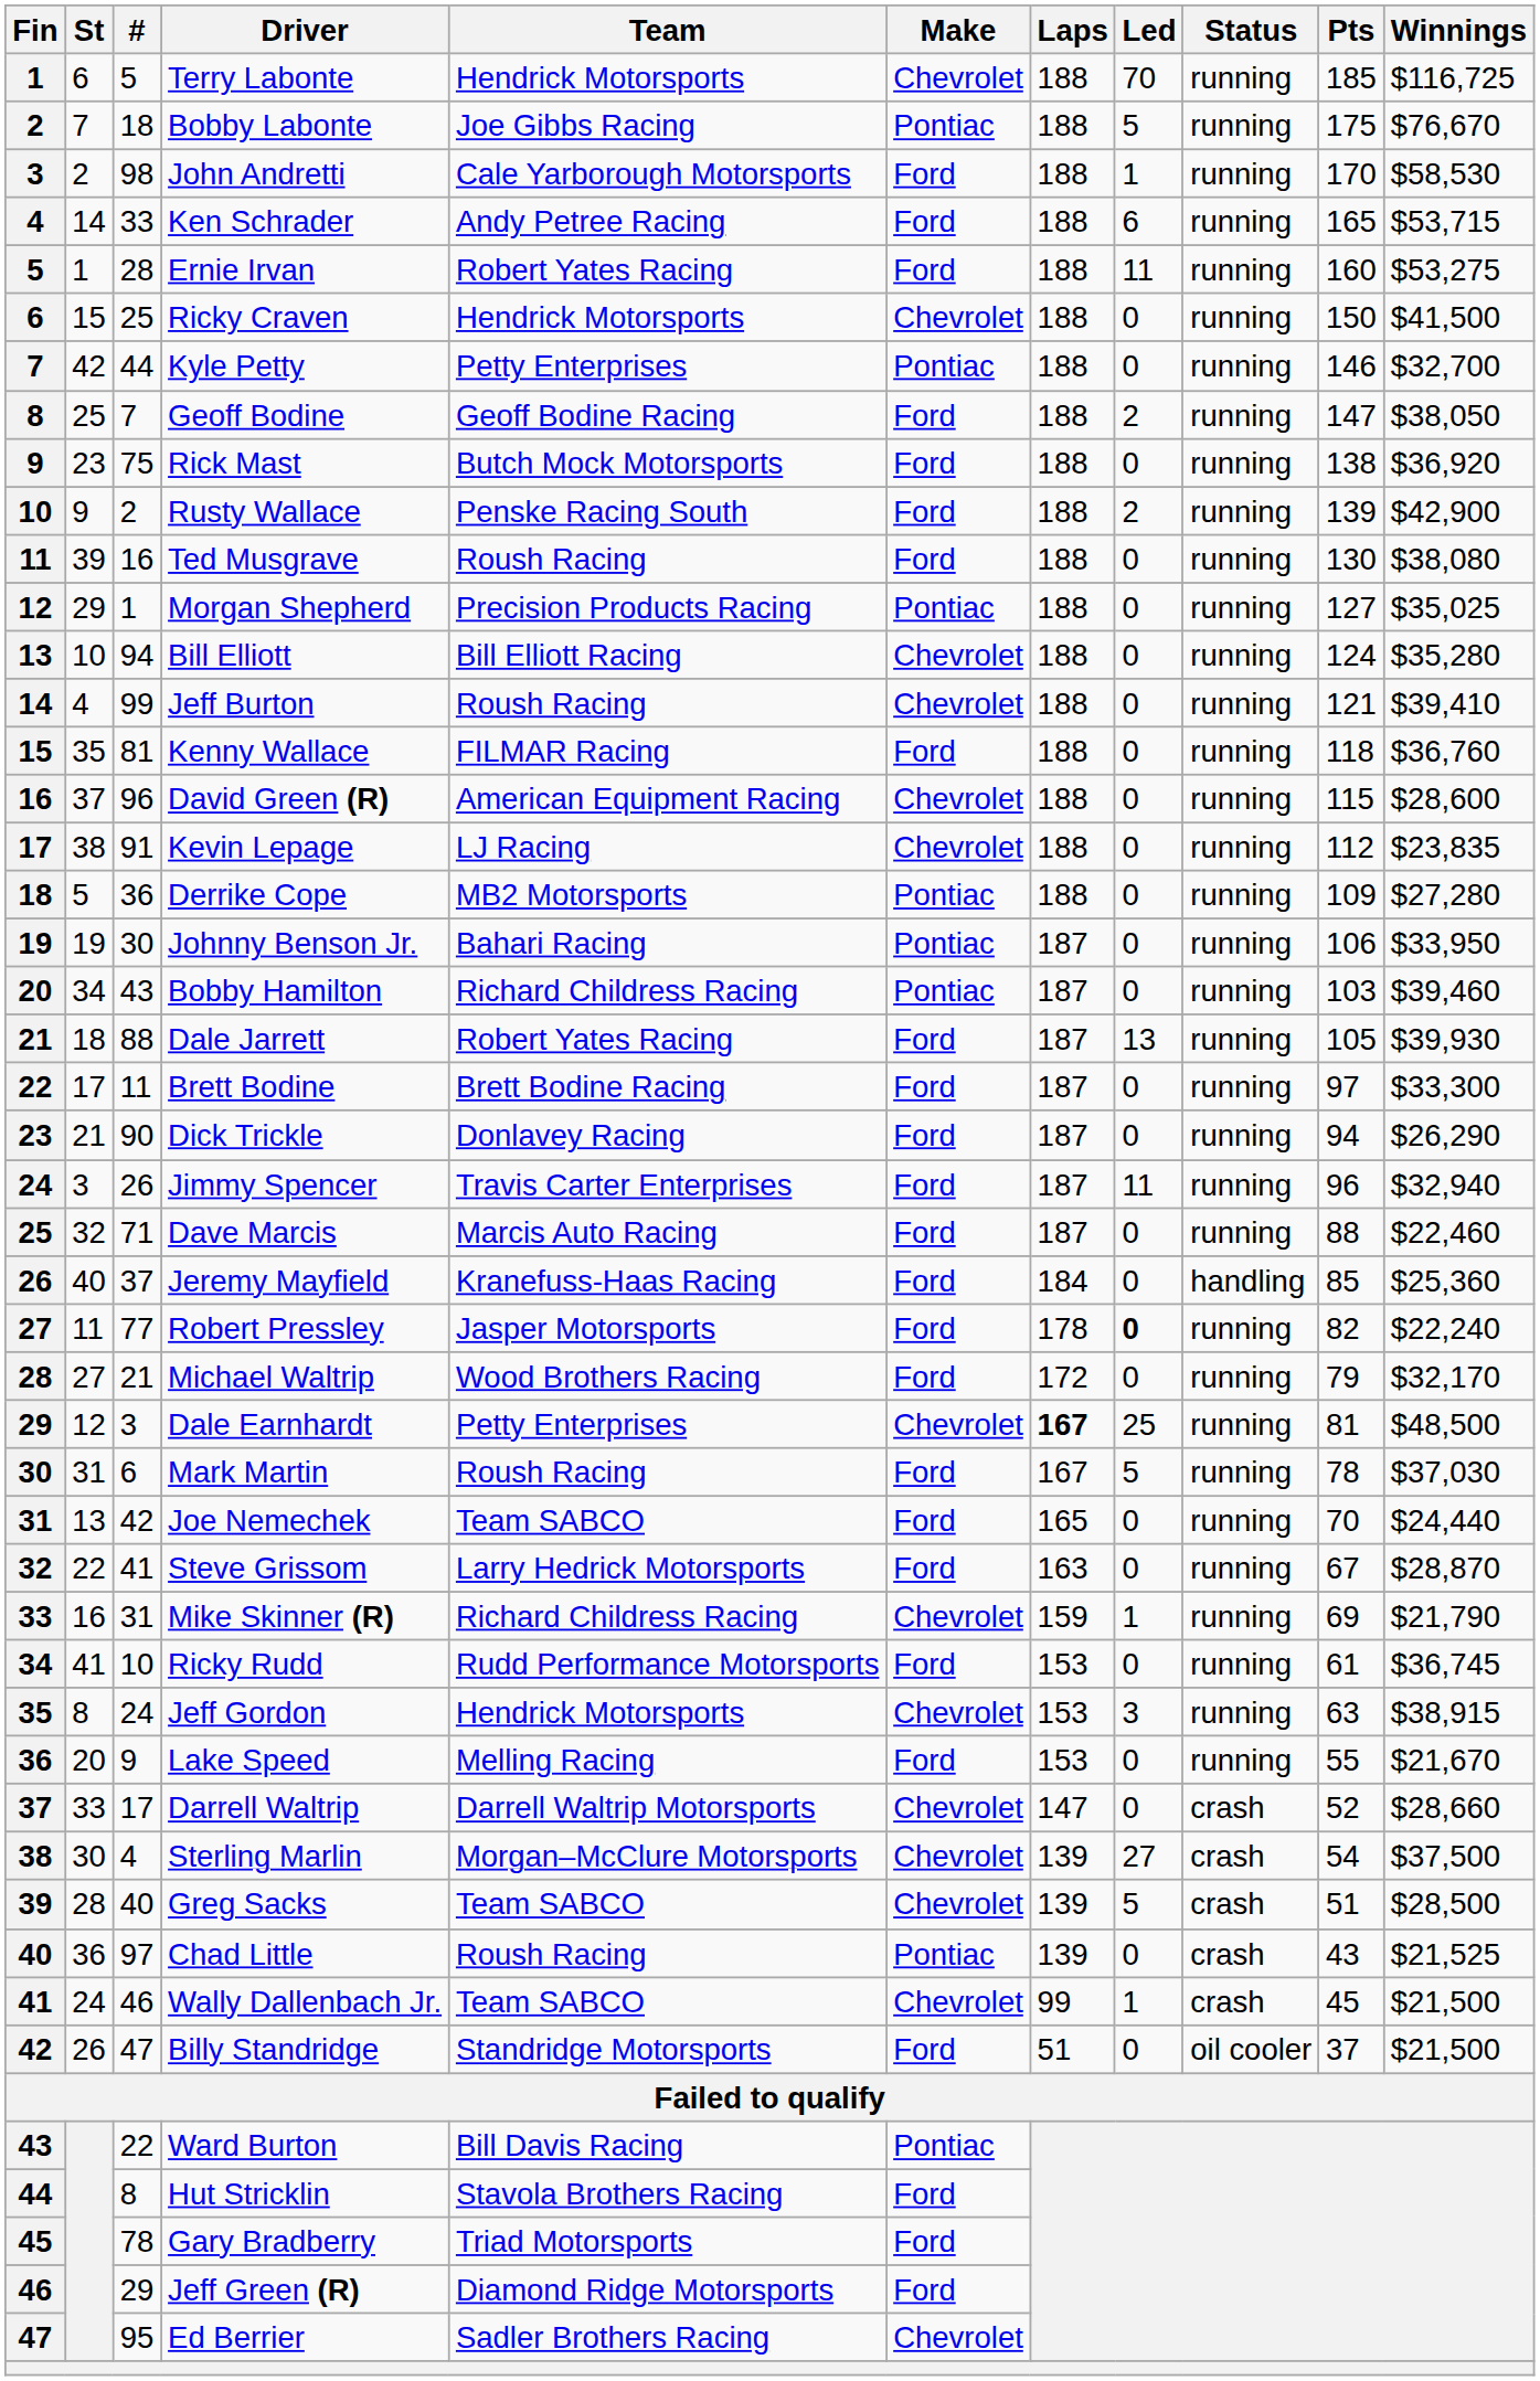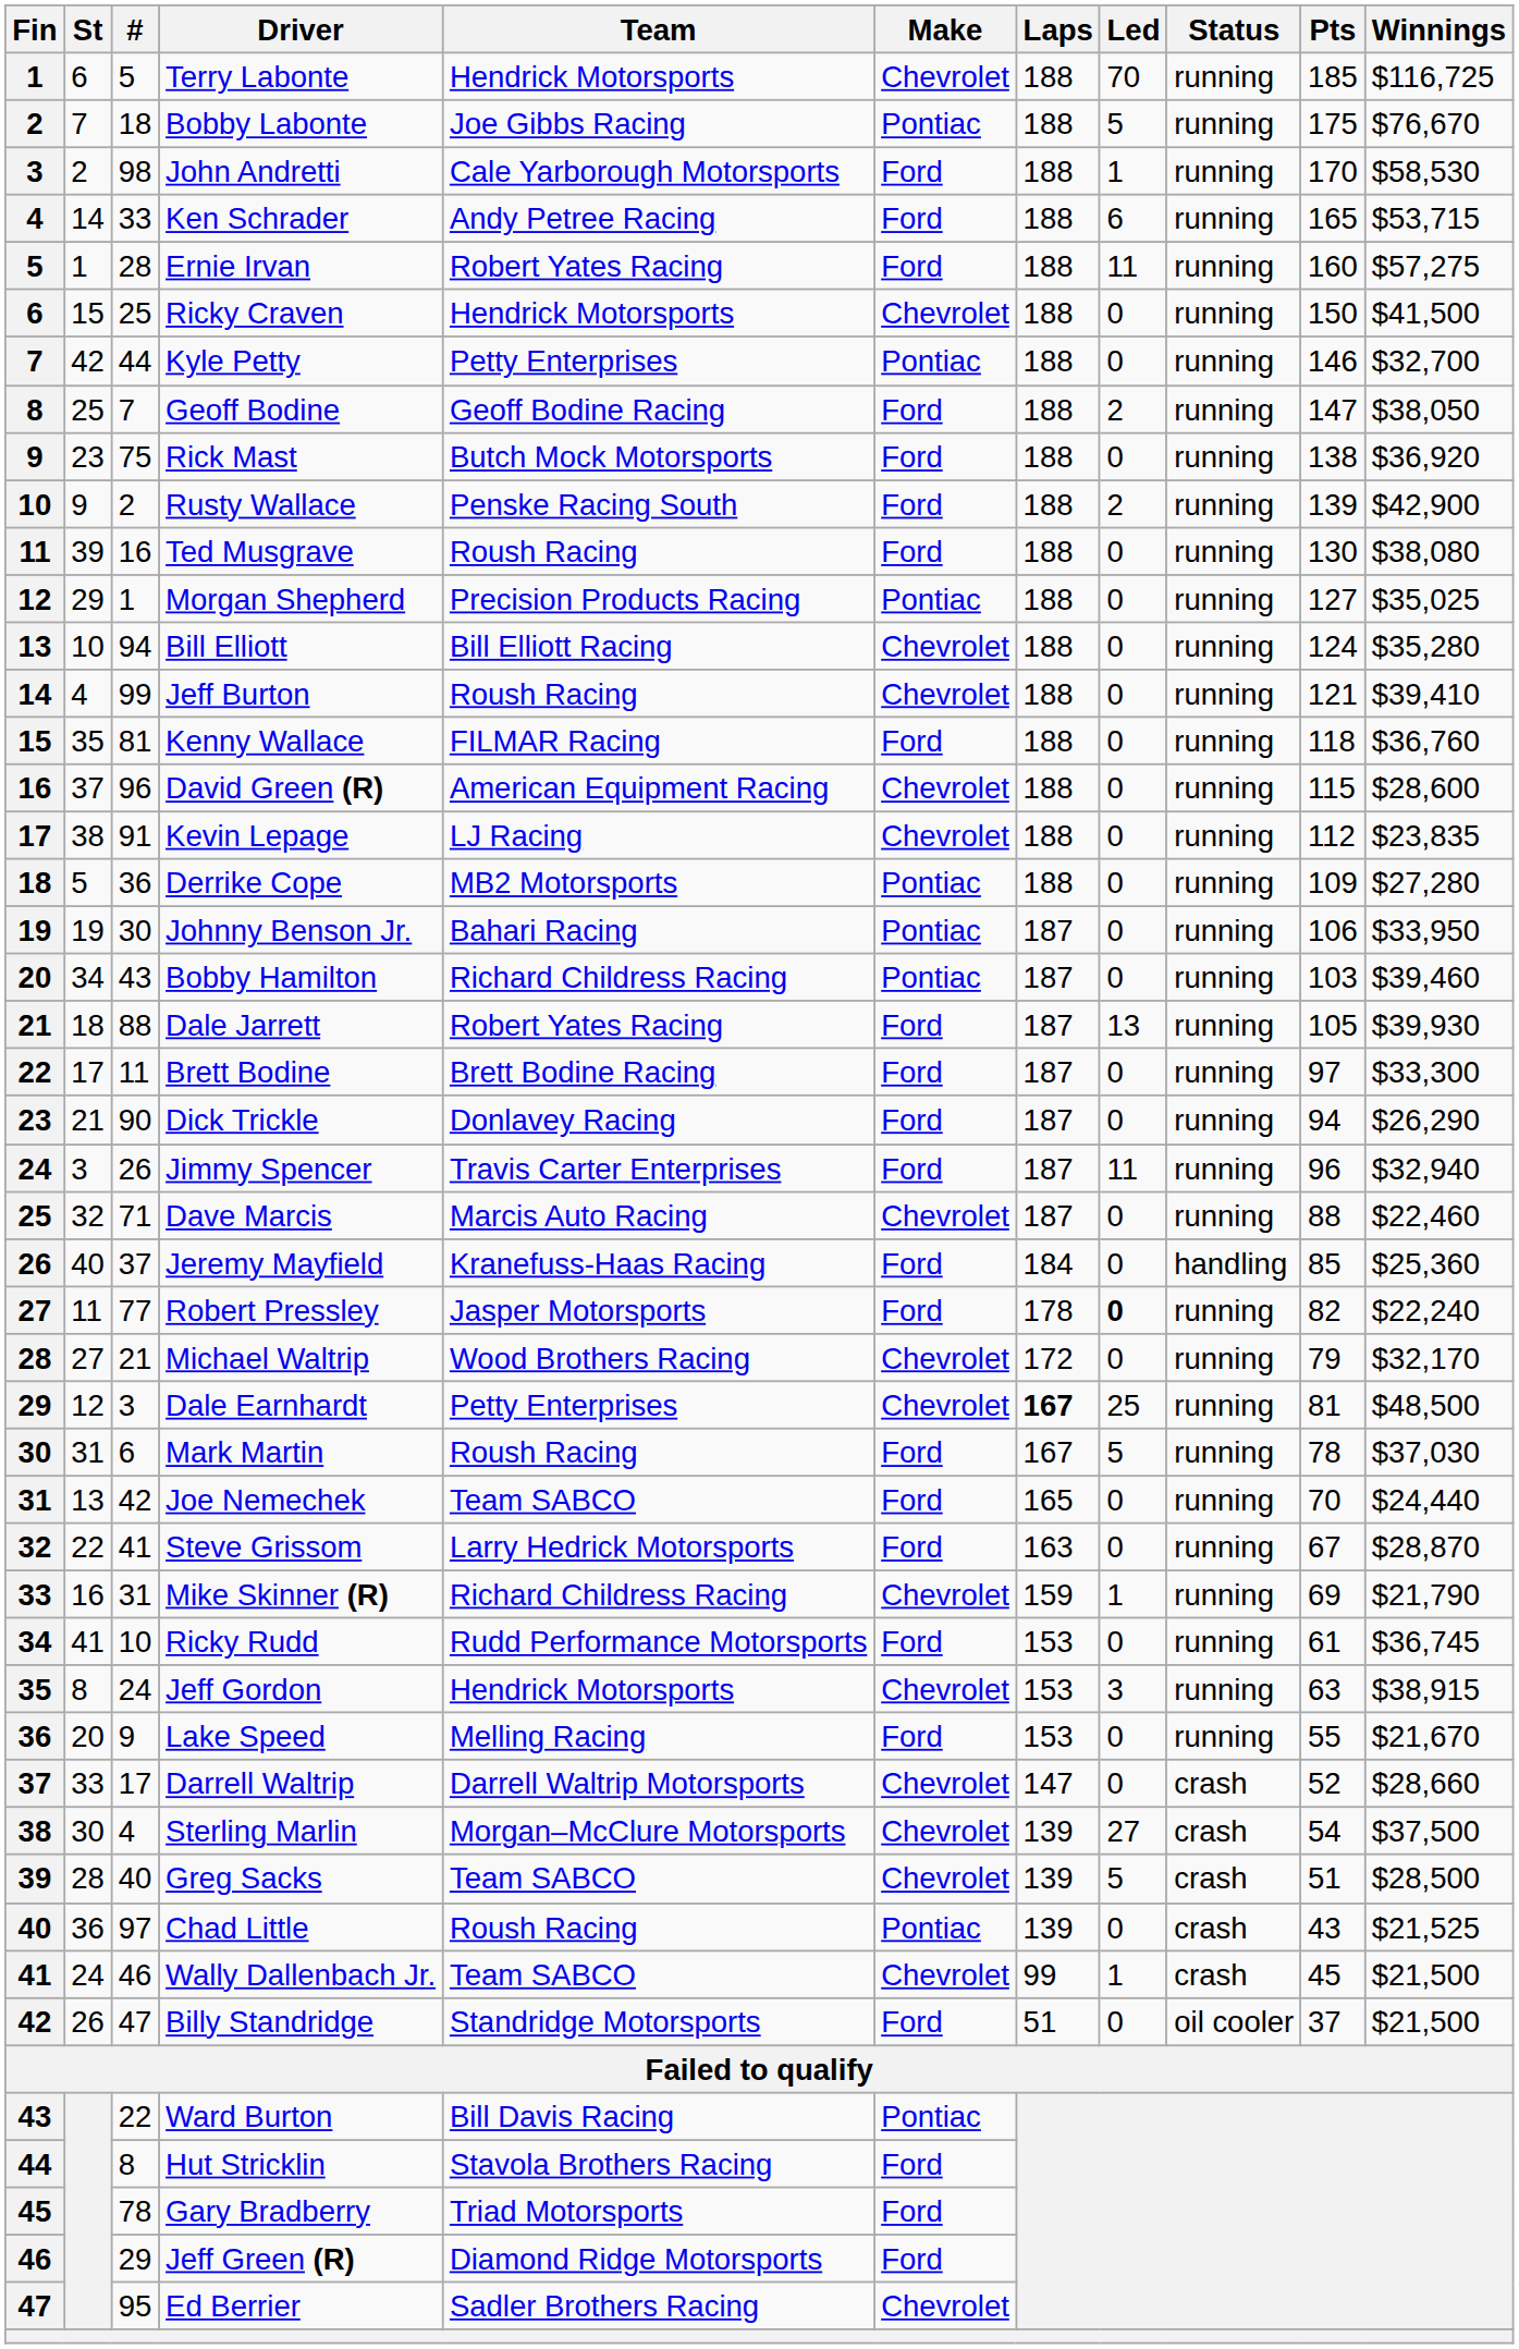Ernie Irvan | Winnings: $53,275 -> $57,275
Dave Marcis | Make: Ford -> Chevrolet
Michael Waltrip | Make: Ford -> Chevrolet
